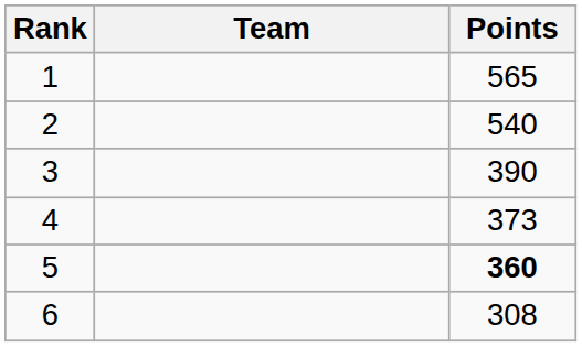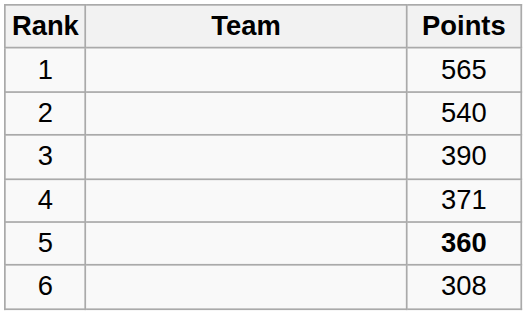4 | Points: 373 -> 371
